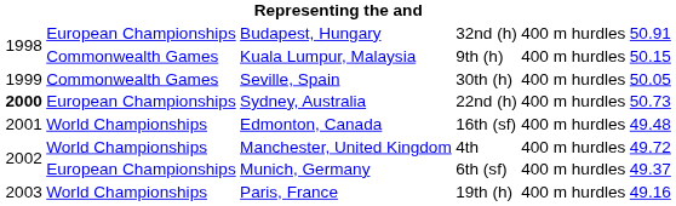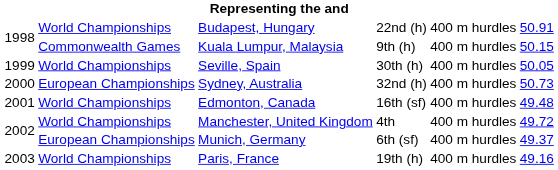Budapest, Hungary | column 2: European Championships -> World Championships
Budapest, Hungary | column 4: 32nd (h) -> 22nd (h)
Seville, Spain | column 2: Commonwealth Games -> World Championships
Sydney, Australia | column 1: bold -> normal
Sydney, Australia | column 4: 22nd (h) -> 32nd (h)
